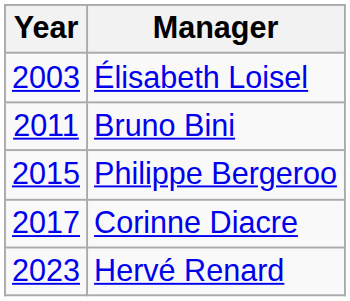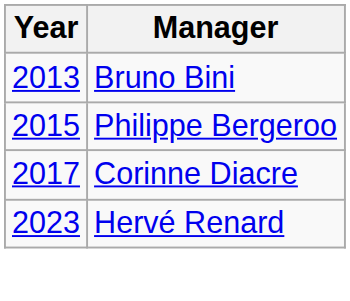- row: 2003 | Élisabeth Loisel
Bruno Bini | Year: 2011 -> 2013
